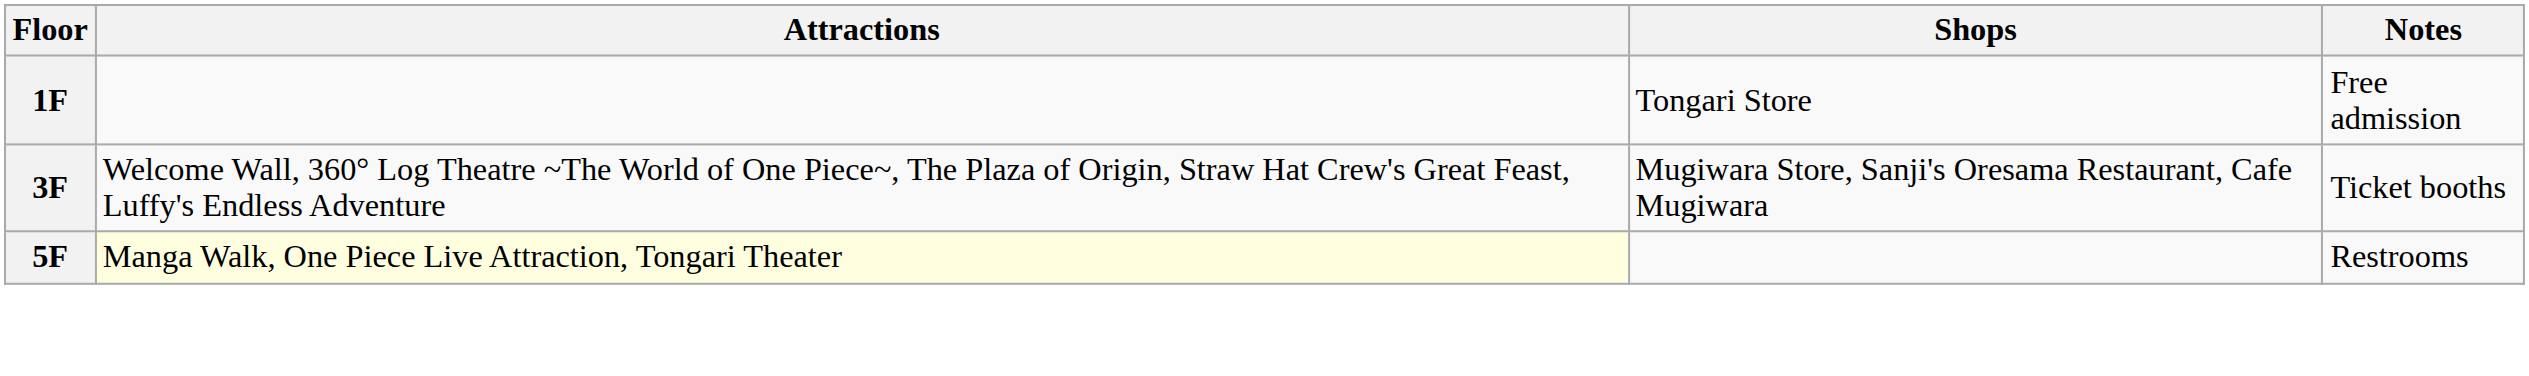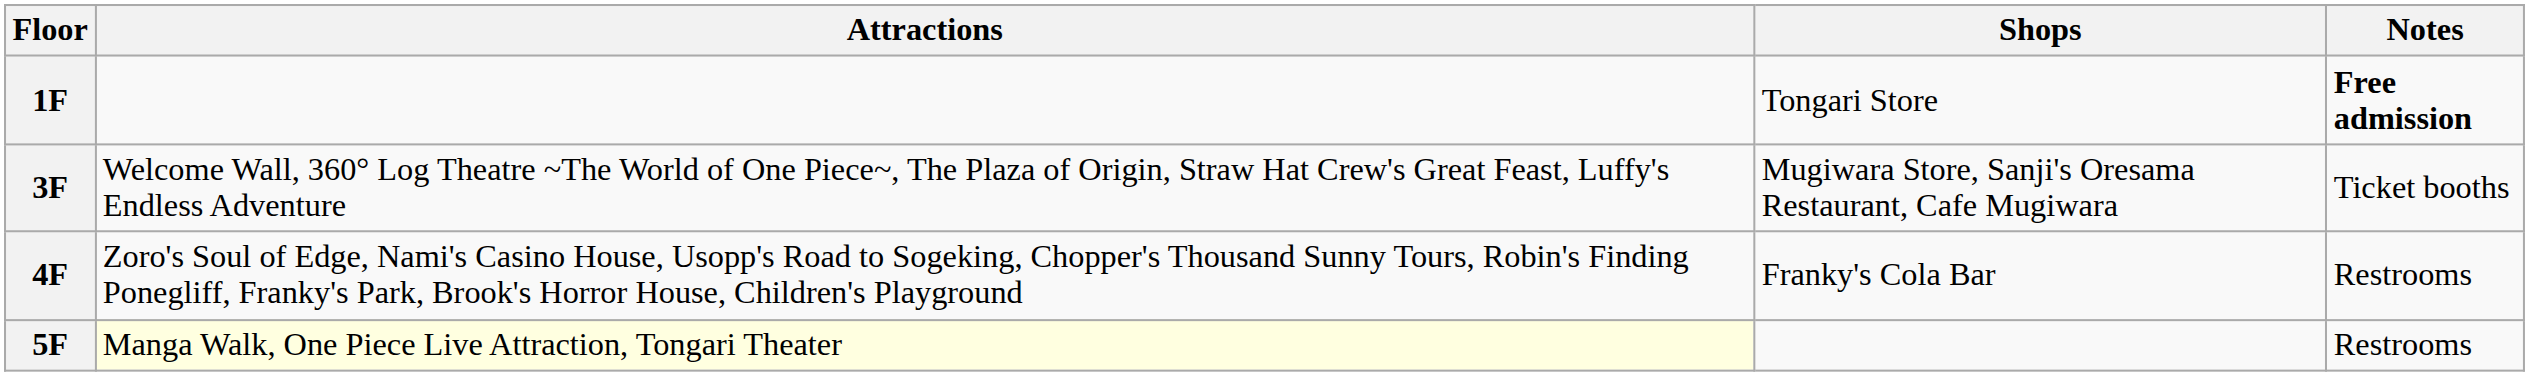1F | Notes: normal -> bold
+ row: 4F | Zoro's Soul of Edge, Nami's Casino House, Usopp's Road to Sogeking, Chopper's Thousand Sunny Tours, Robin's Finding Ponegliff, Franky's Park, Brook's Horror House, Children's Playground | Franky's Cola Bar | Restrooms
